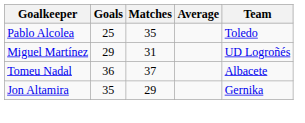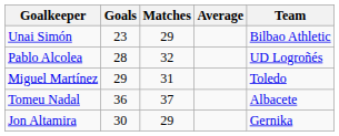+ row: Unai Simón | 23 | 29 | Bilbao Athletic
Pablo Alcolea | Goals: 25 -> 28
Pablo Alcolea | Matches: 35 -> 32
Pablo Alcolea | Team: Toledo -> UD Logroñés
Miguel Martínez | Team: UD Logroñés -> Toledo
Jon Altamira | Goals: 35 -> 30
